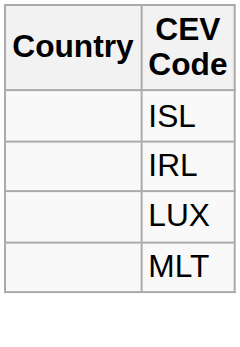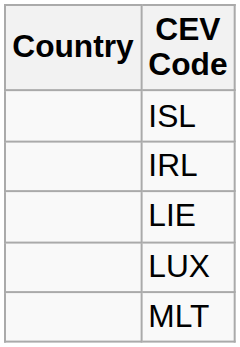+ row: LIE
